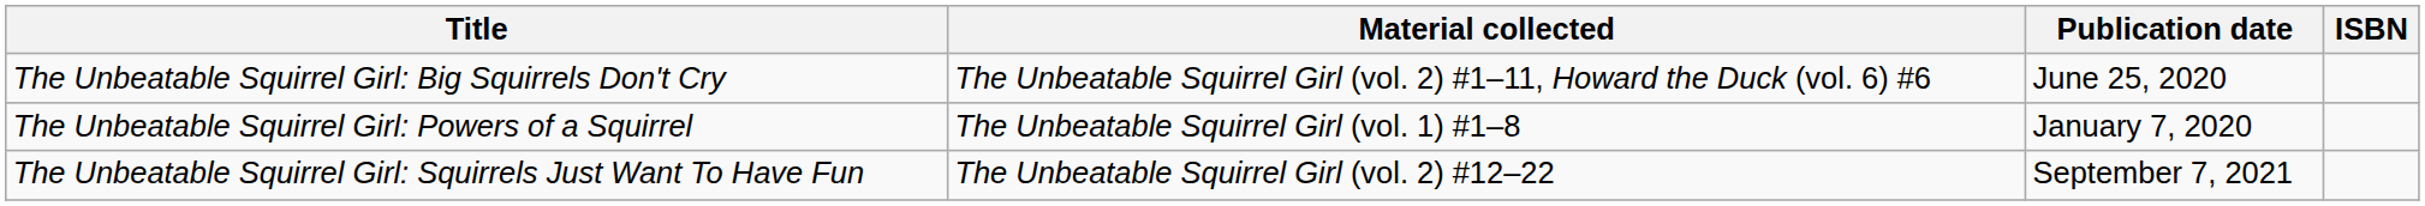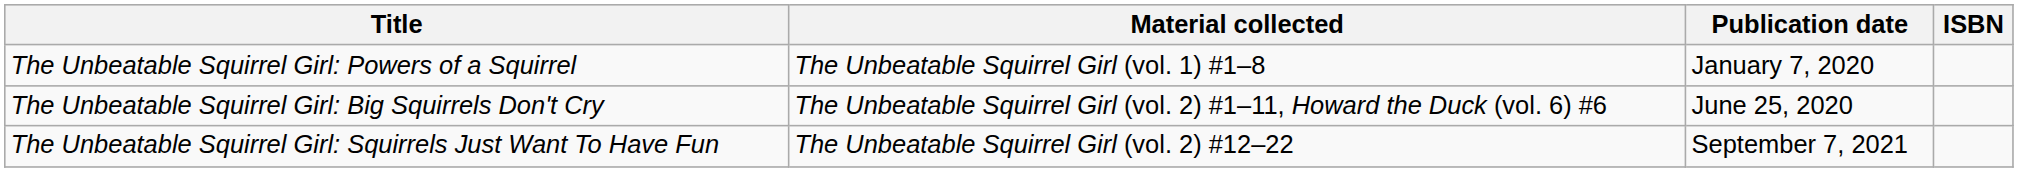rows swapped: The Unbeatable Squirrel Girl: Powers of a Squirrel <-> The Unbeatable Squirrel Girl: Big Squirrels Don't Cry
